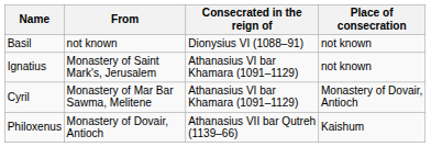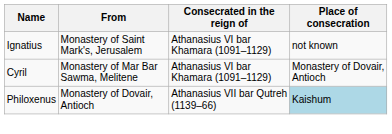- row: Basil | not known | Dionysius VI (1088–91) | not known
Philoxenus | Place of consecration: no background -> lightblue background
